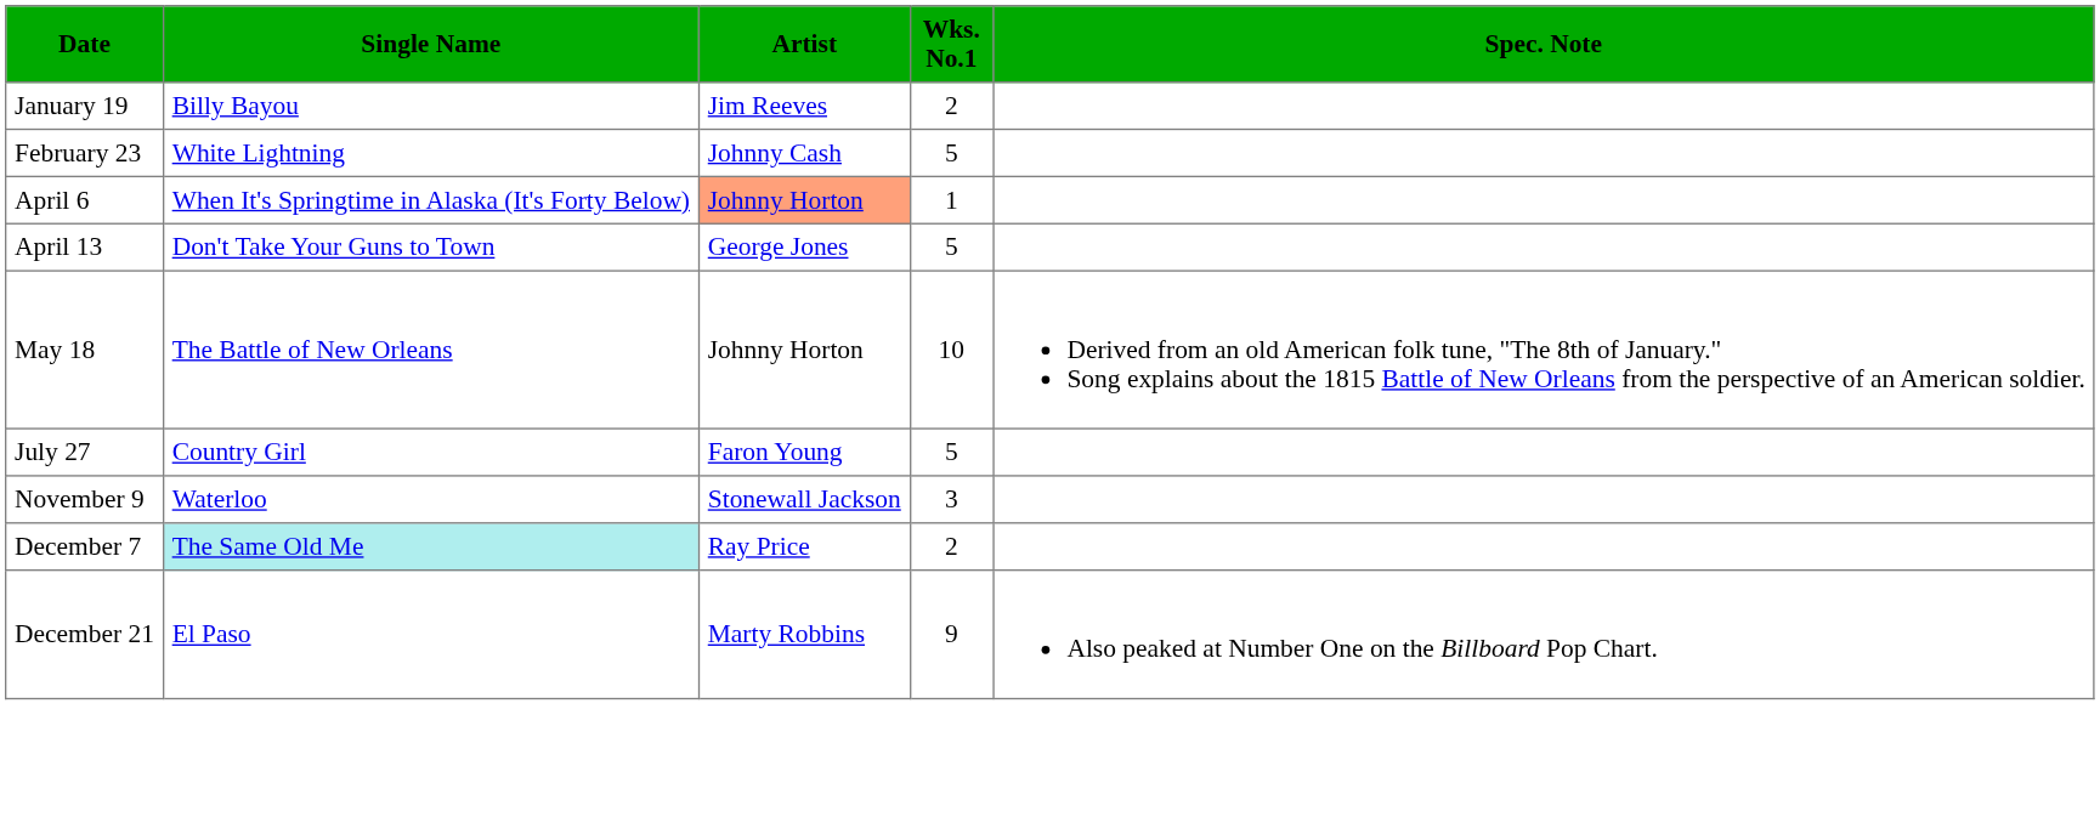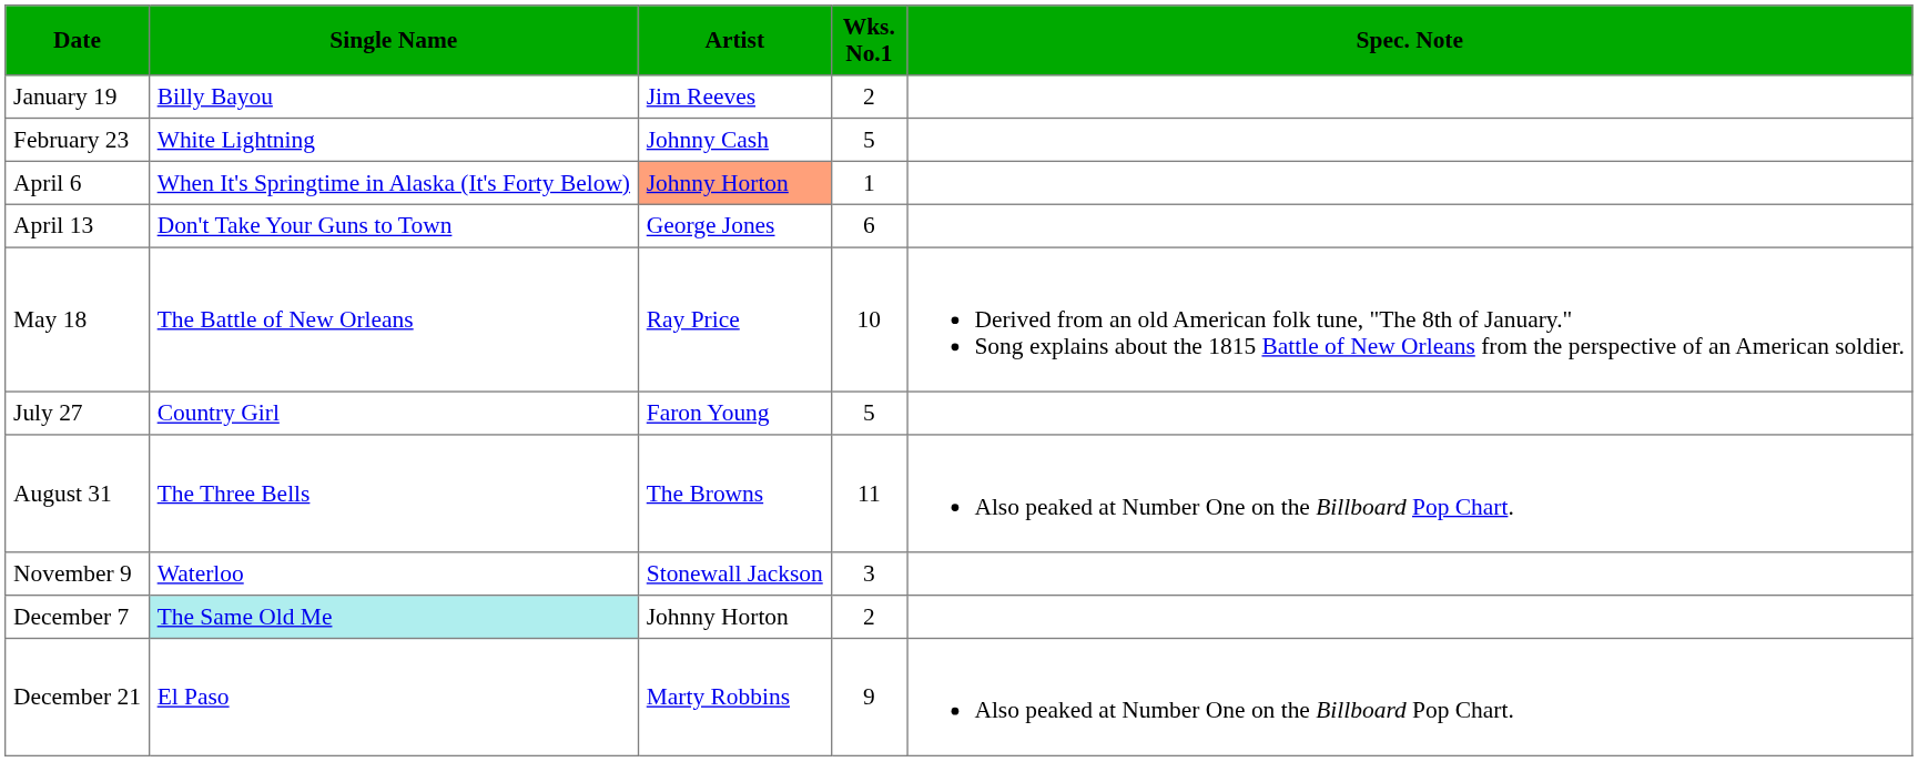April 13 | Wks. No.1: 5 -> 6
May 18 | Artist: Johnny Horton -> Ray Price
+ row: August 31 | The Three Bells | The Browns | 11 | Also peaked at Number One on the Billboard Pop Chart.
December 7 | Artist: Ray Price -> Johnny Horton
